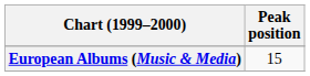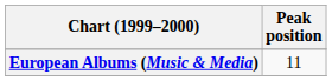European Albums (Music & Media) | Peak position: 15 -> 11
